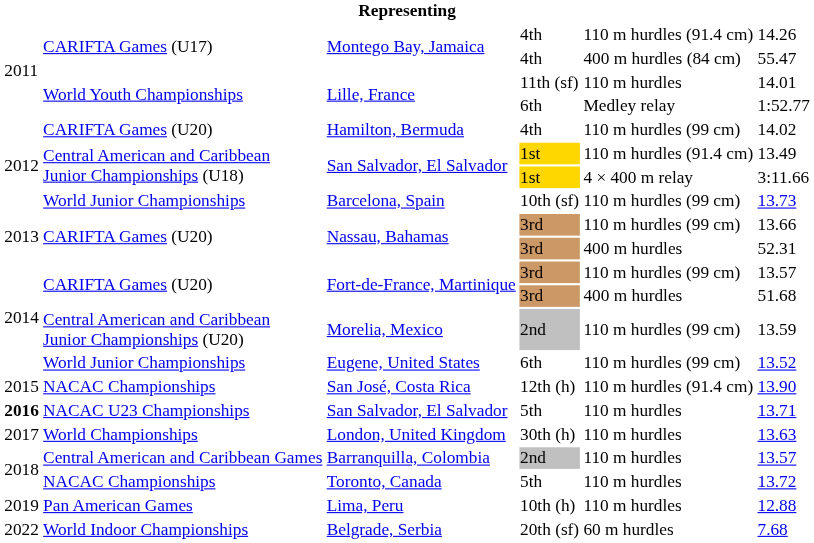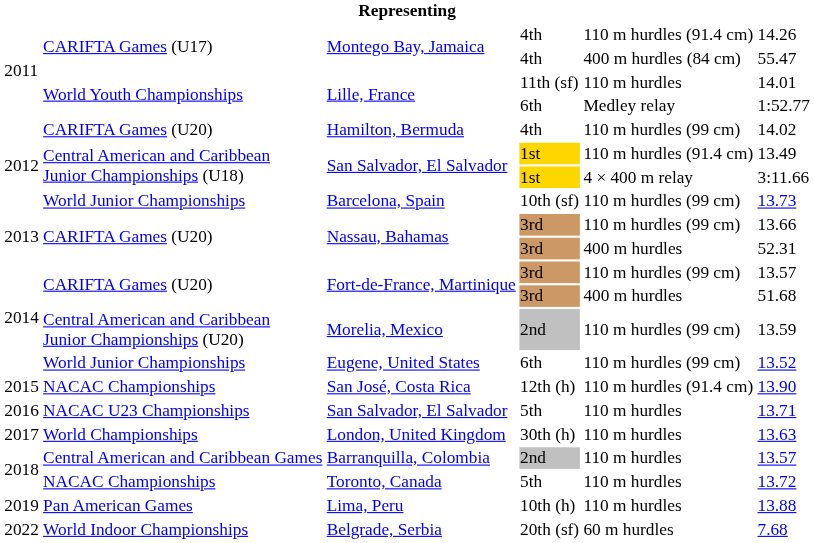San Salvador, El Salvador / 5th | column 1: bold -> normal
Lima, Peru | column 6: 12.88 -> 13.88
